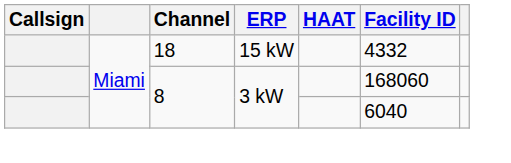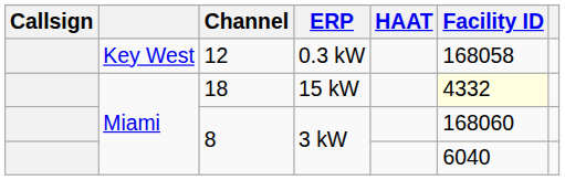+ row: Key West | 12 | 0.3 kW | 168058
18 | Facility ID: no background -> lightyellow background
